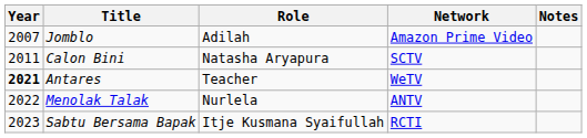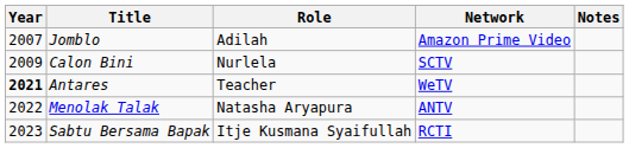Calon Bini | Year: 2011 -> 2009
Calon Bini | Role: Natasha Aryapura -> Nurlela
Menolak Talak | Role: Nurlela -> Natasha Aryapura
